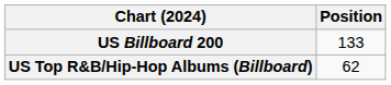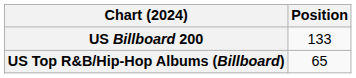US Top R&B/Hip-Hop Albums (Billboard) | Position: 62 -> 65
